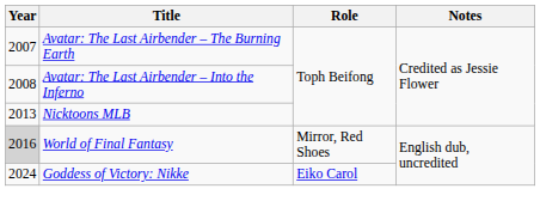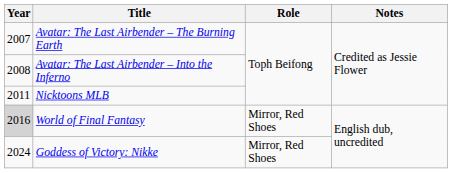Nicktoons MLB | Year: 2013 -> 2011
Goddess of Victory: Nikke | Role: Eiko Carol -> Mirror, Red Shoes
